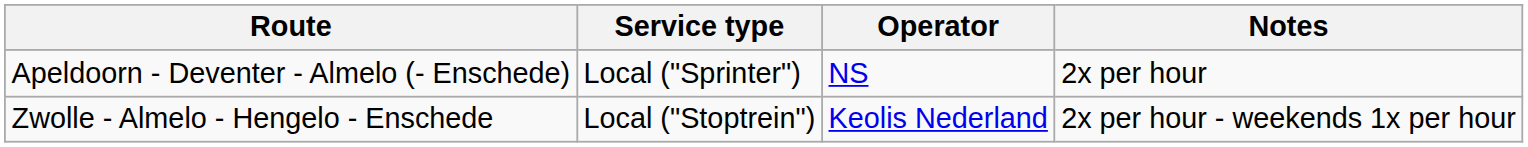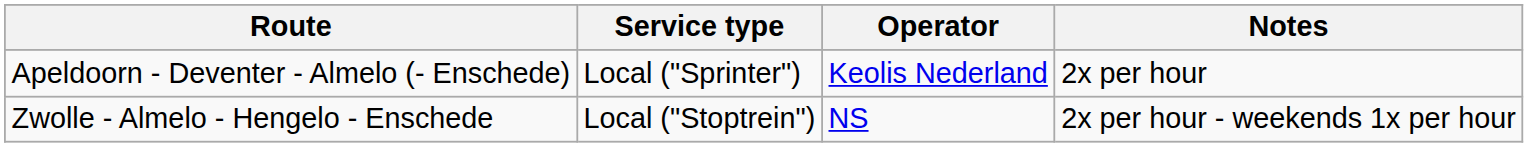Apeldoorn - Deventer - Almelo (- Enschede) | Operator: NS -> Keolis Nederland
Zwolle - Almelo - Hengelo - Enschede | Operator: Keolis Nederland -> NS
